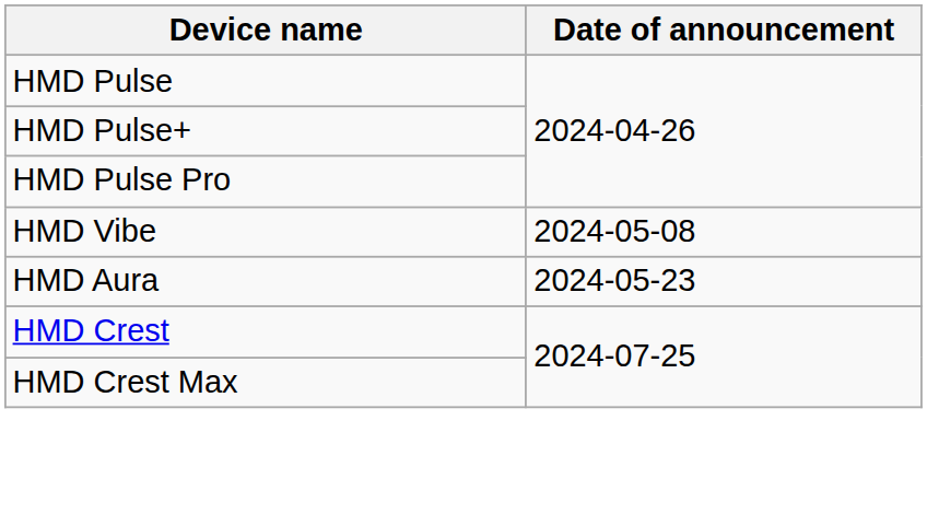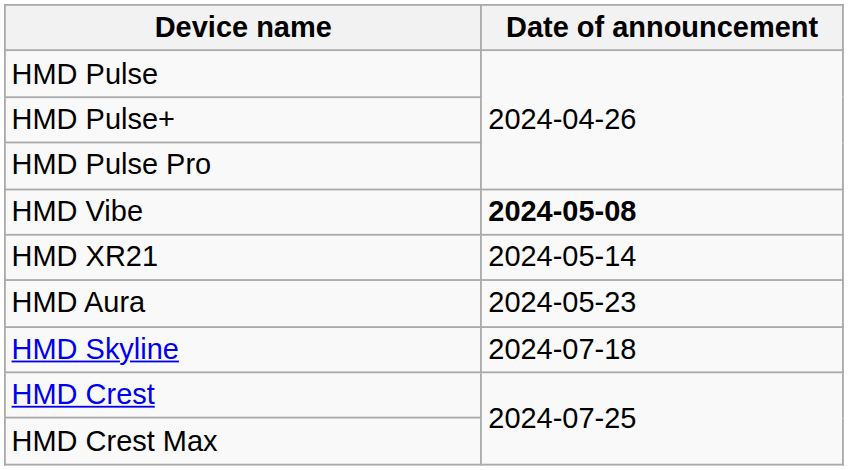HMD Vibe | Date of announcement: normal -> bold
+ row: HMD XR21 | 2024-05-14
+ row: HMD Skyline | 2024-07-18
